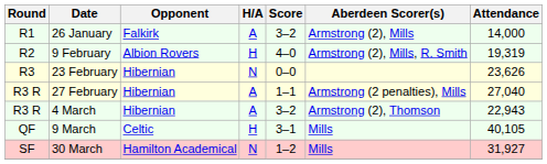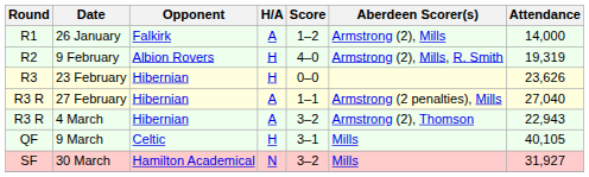26 January | Score: 3–2 -> 1–2
23 February | H/A: N -> H
30 March | Score: 1–2 -> 3–2
